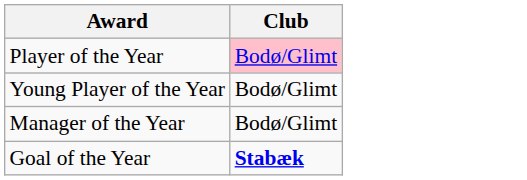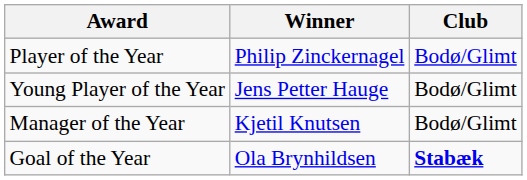+ column: Winner | Philip Zinckernagel | Jens Petter Hauge | Kjetil Knutsen | Ola Brynhildsen
Player of the Year | Club: pink background -> no background
